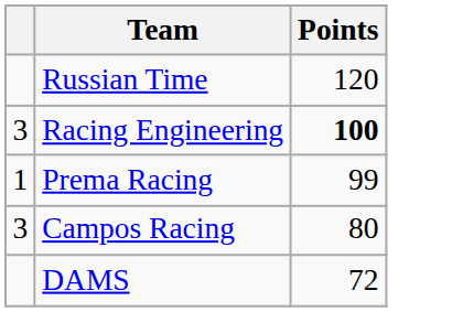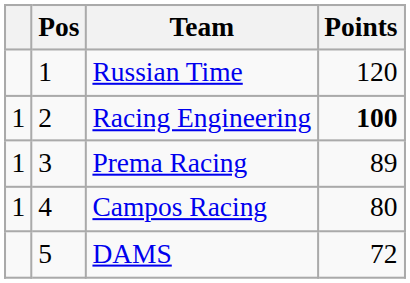+ column: Pos | 1 | 2 | 3 | 4 | 5
Racing Engineering | column 1: 3 -> 1
Prema Racing | Points: 99 -> 89
Campos Racing | column 1: 3 -> 1
